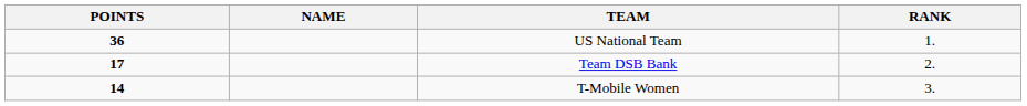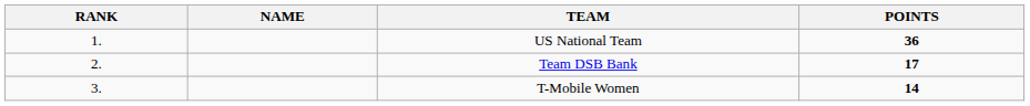columns swapped: RANK <-> POINTS
